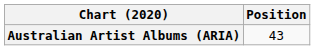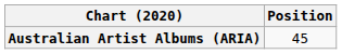Australian Artist Albums (ARIA) | Position: 43 -> 45
